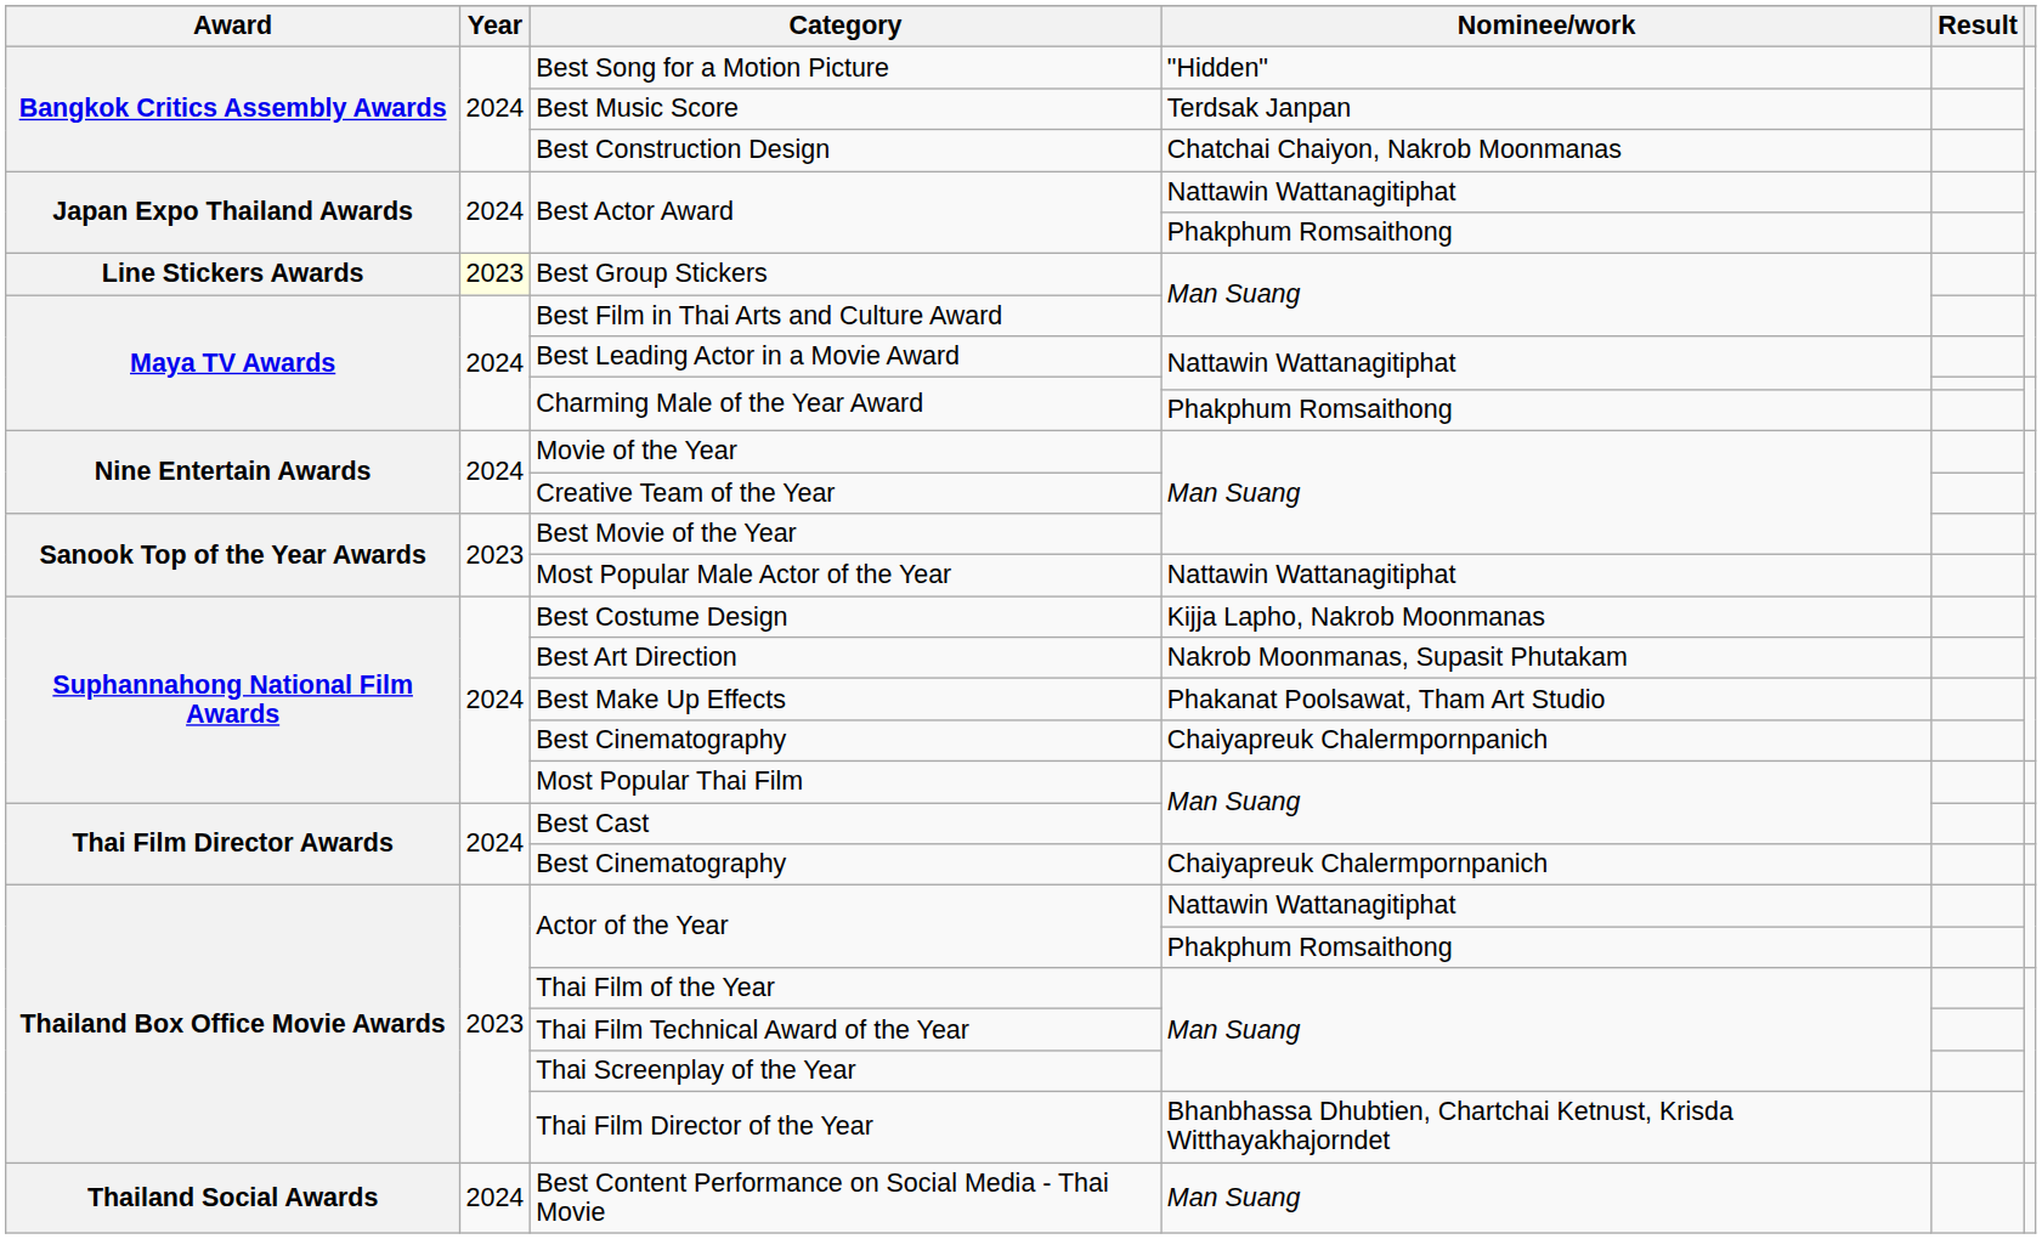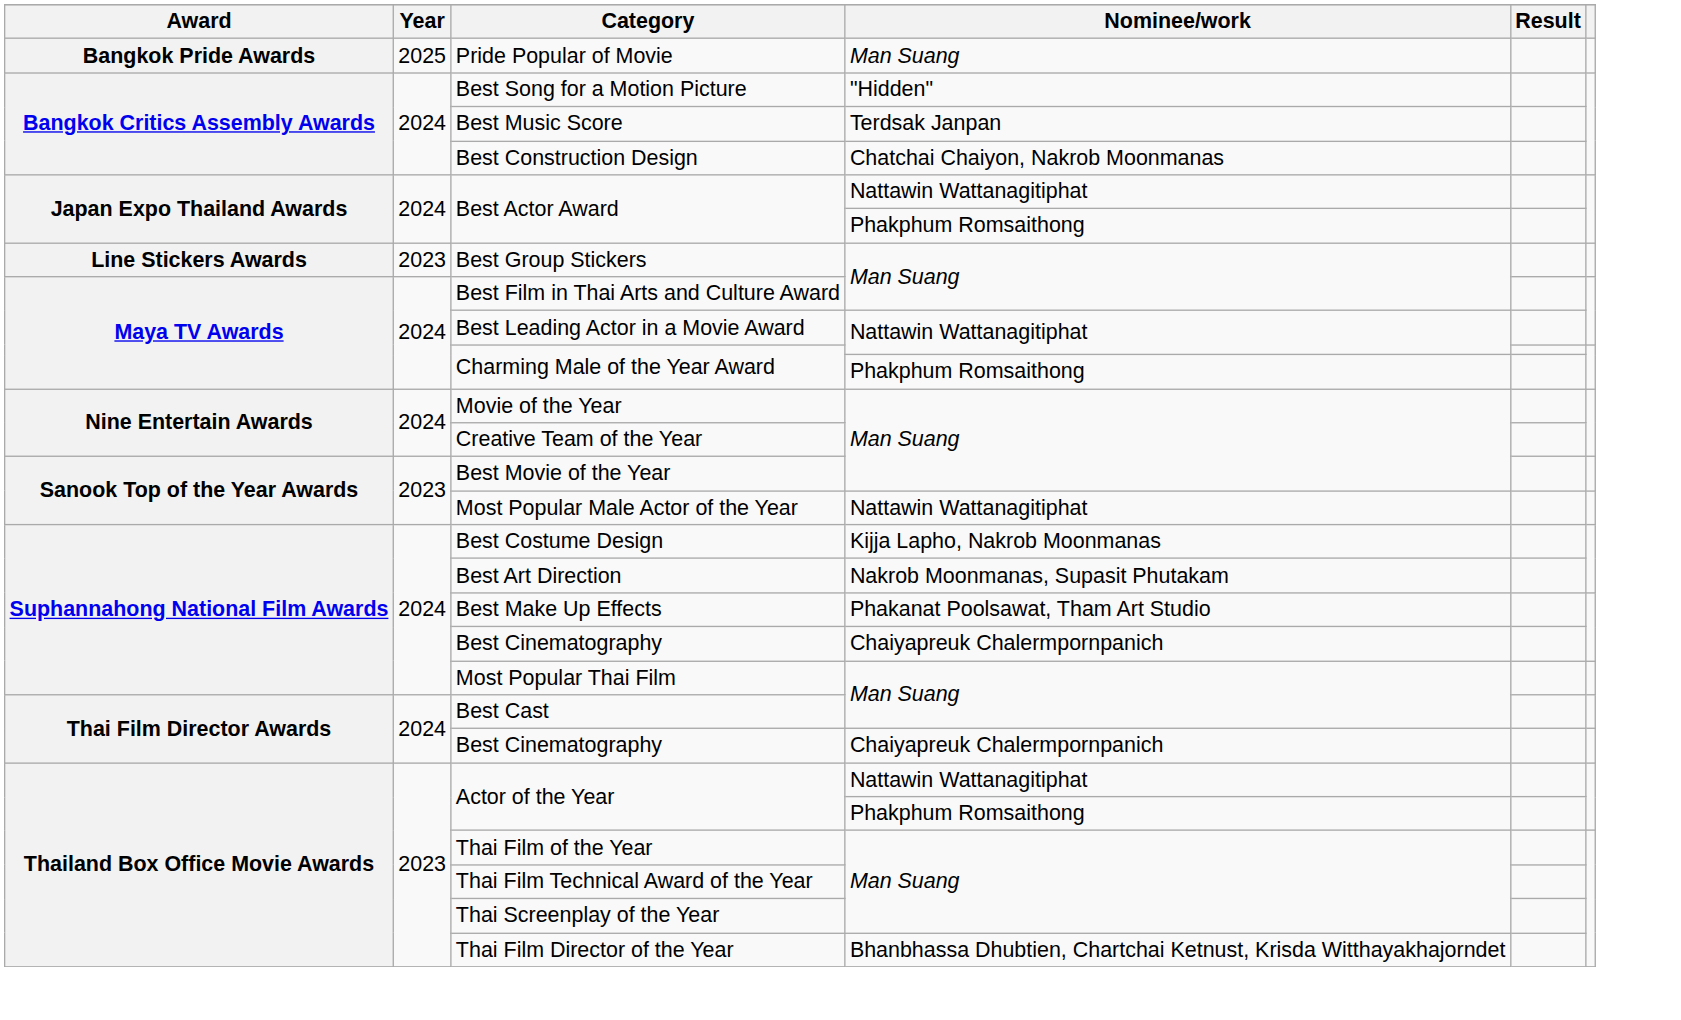+ row: Bangkok Pride Awards | 2025 | Pride Popular of Movie | Man Suang
Best Group Stickers | Year: lightyellow background -> no background
- row: Thailand Social Awards | 2024 | Best Content Performance on Social Media - Thai Movie | Man Suang
